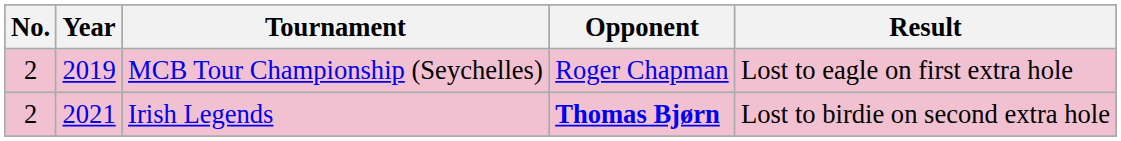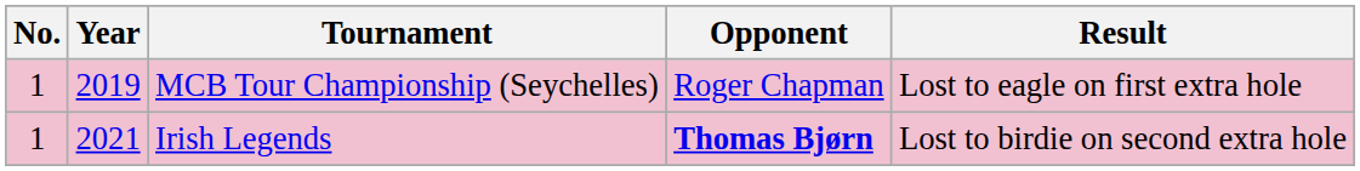MCB Tour Championship (Seychelles) | No.: 2 -> 1
Irish Legends | No.: 2 -> 1
